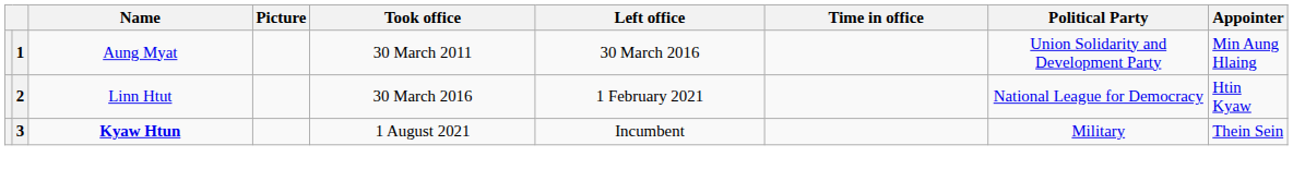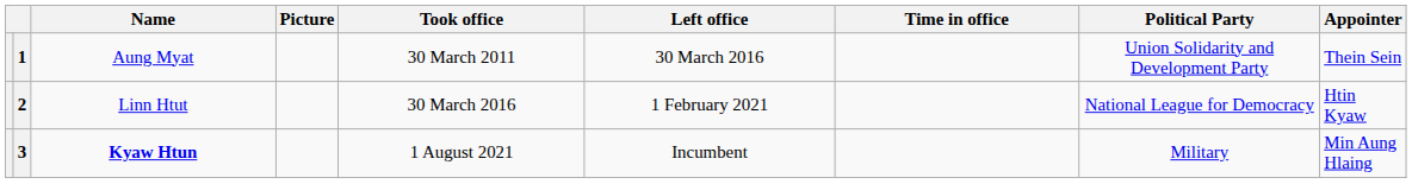1 | Appointer: Min Aung Hlaing -> Thein Sein
3 | Appointer: Thein Sein -> Min Aung Hlaing
